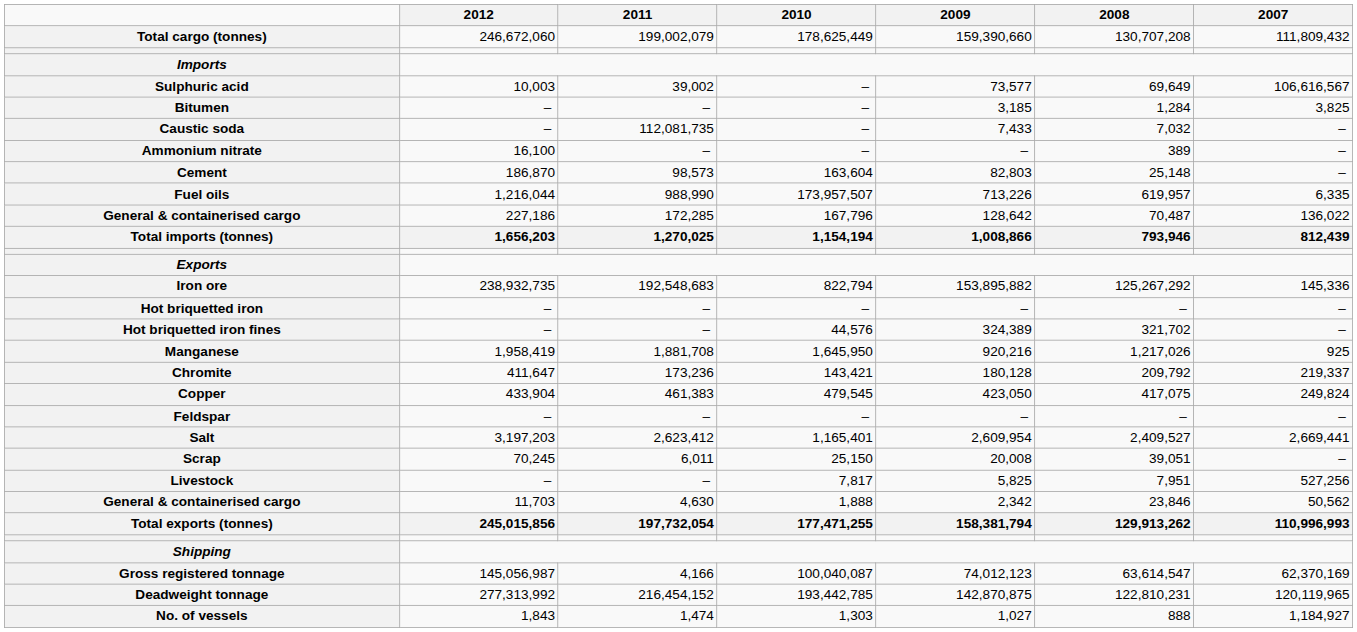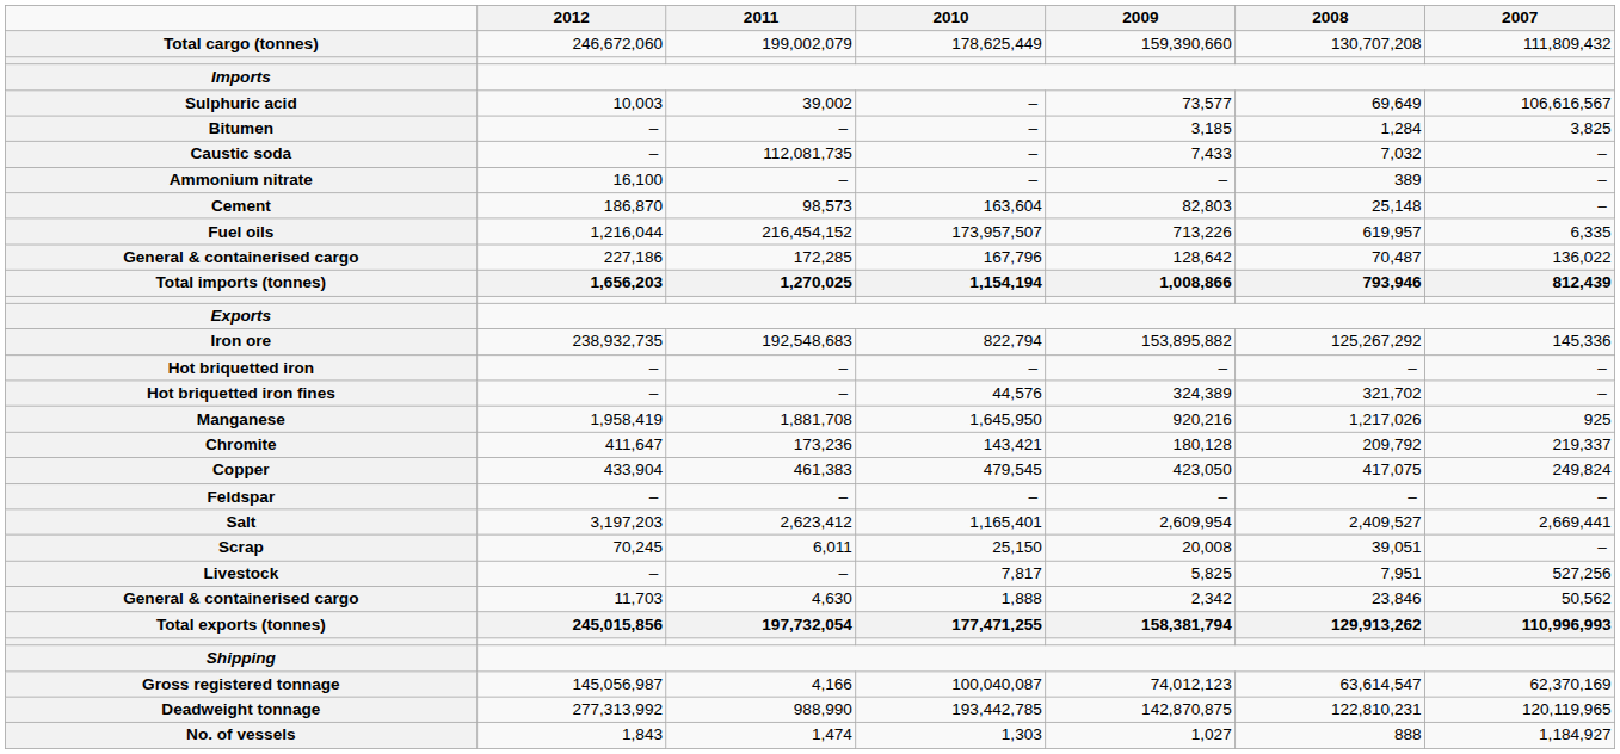Fuel oils | 2011: 988,990 -> 216,454,152
Deadweight tonnage | 2011: 216,454,152 -> 988,990
